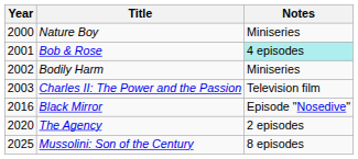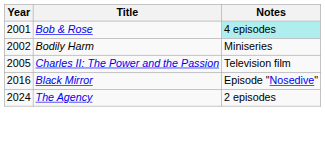- row: 2000 | Nature Boy | Miniseries
Charles II: The Power and the Passion | Year: 2003 -> 2005
The Agency | Year: 2020 -> 2024
- row: 2025 | Mussolini: Son of the Century | 8 episodes
